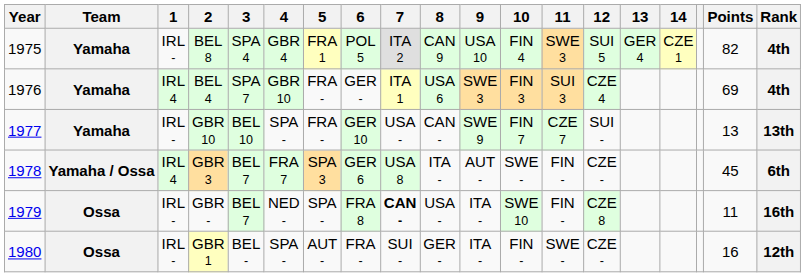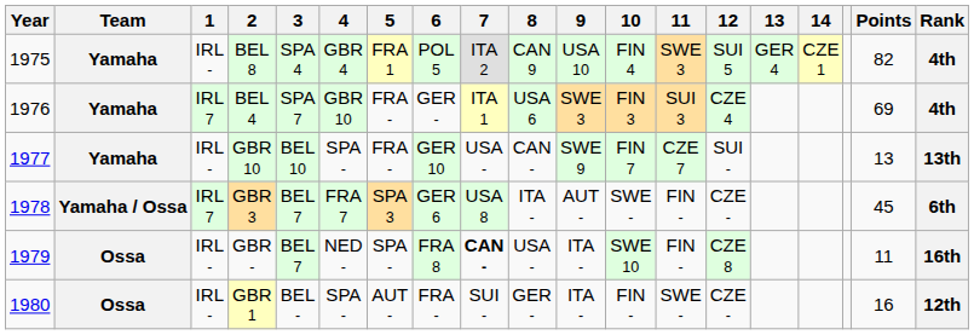BEL 4 | 1: IRL 4 -> IRL 7
GBR 3 | 1: IRL 4 -> IRL 7
